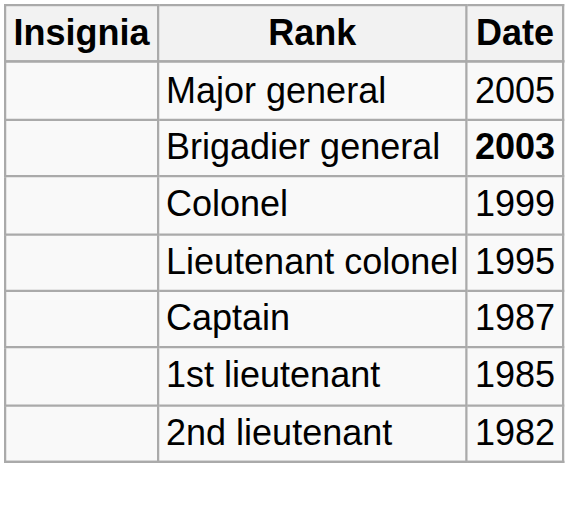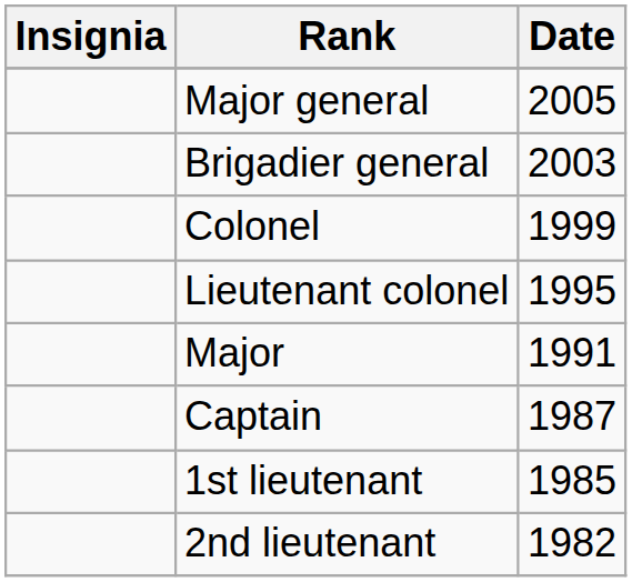Brigadier general | Date: bold -> normal
+ row: Major | 1991
